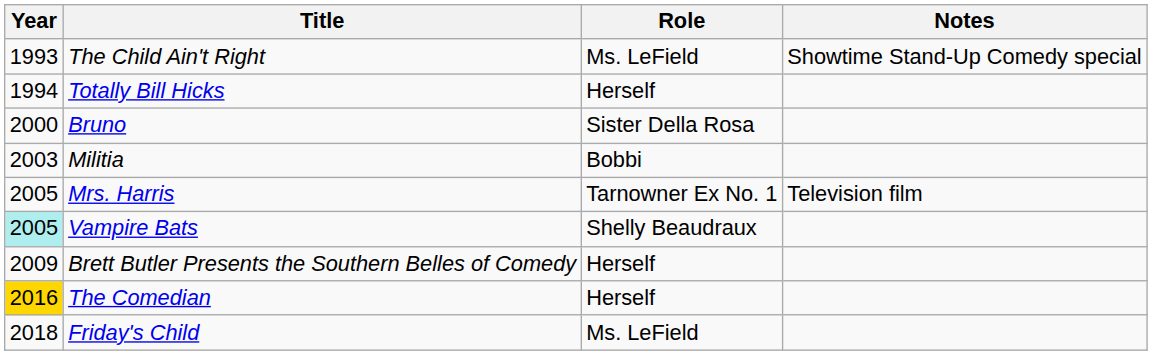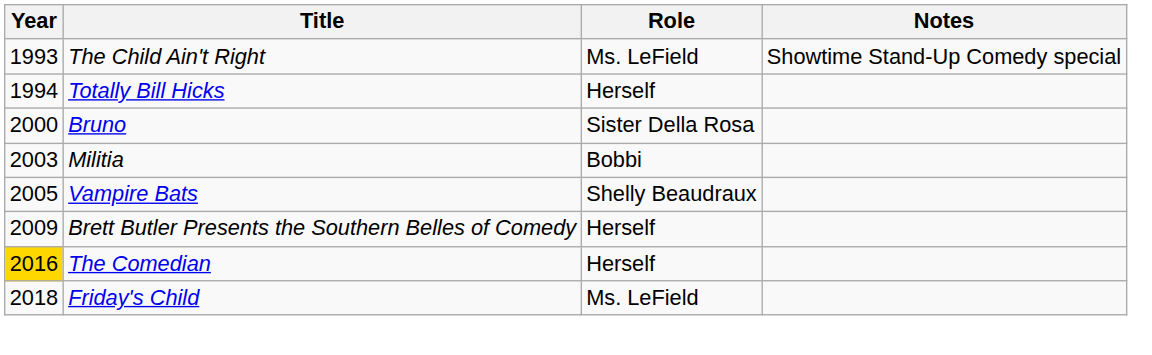- row: 2005 | Mrs. Harris | Tarnowner Ex No. 1 | Television film
Vampire Bats | Year: paleturquoise background -> no background
